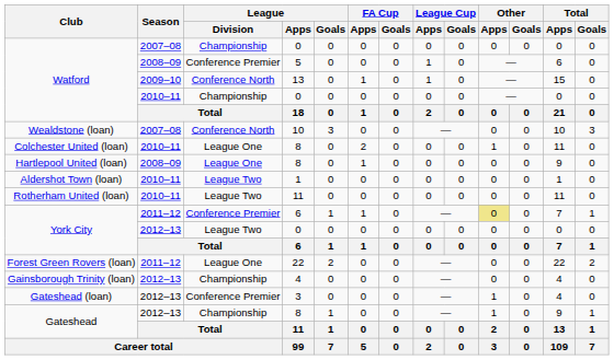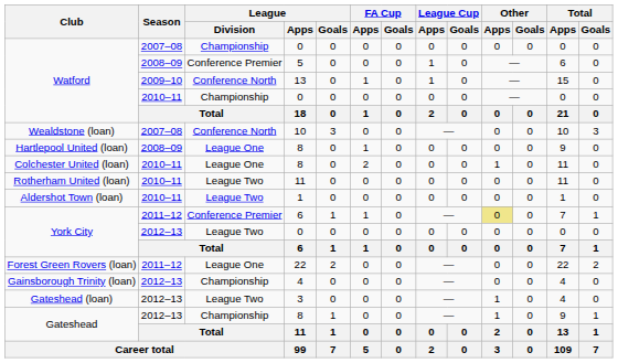rows swapped: Hartlepool United (loan) <-> Colchester United (loan)
rows swapped: Aldershot Town (loan) <-> Rotherham United (loan)
Gateshead (loan) | League / Division: Conference Premier -> League Two
